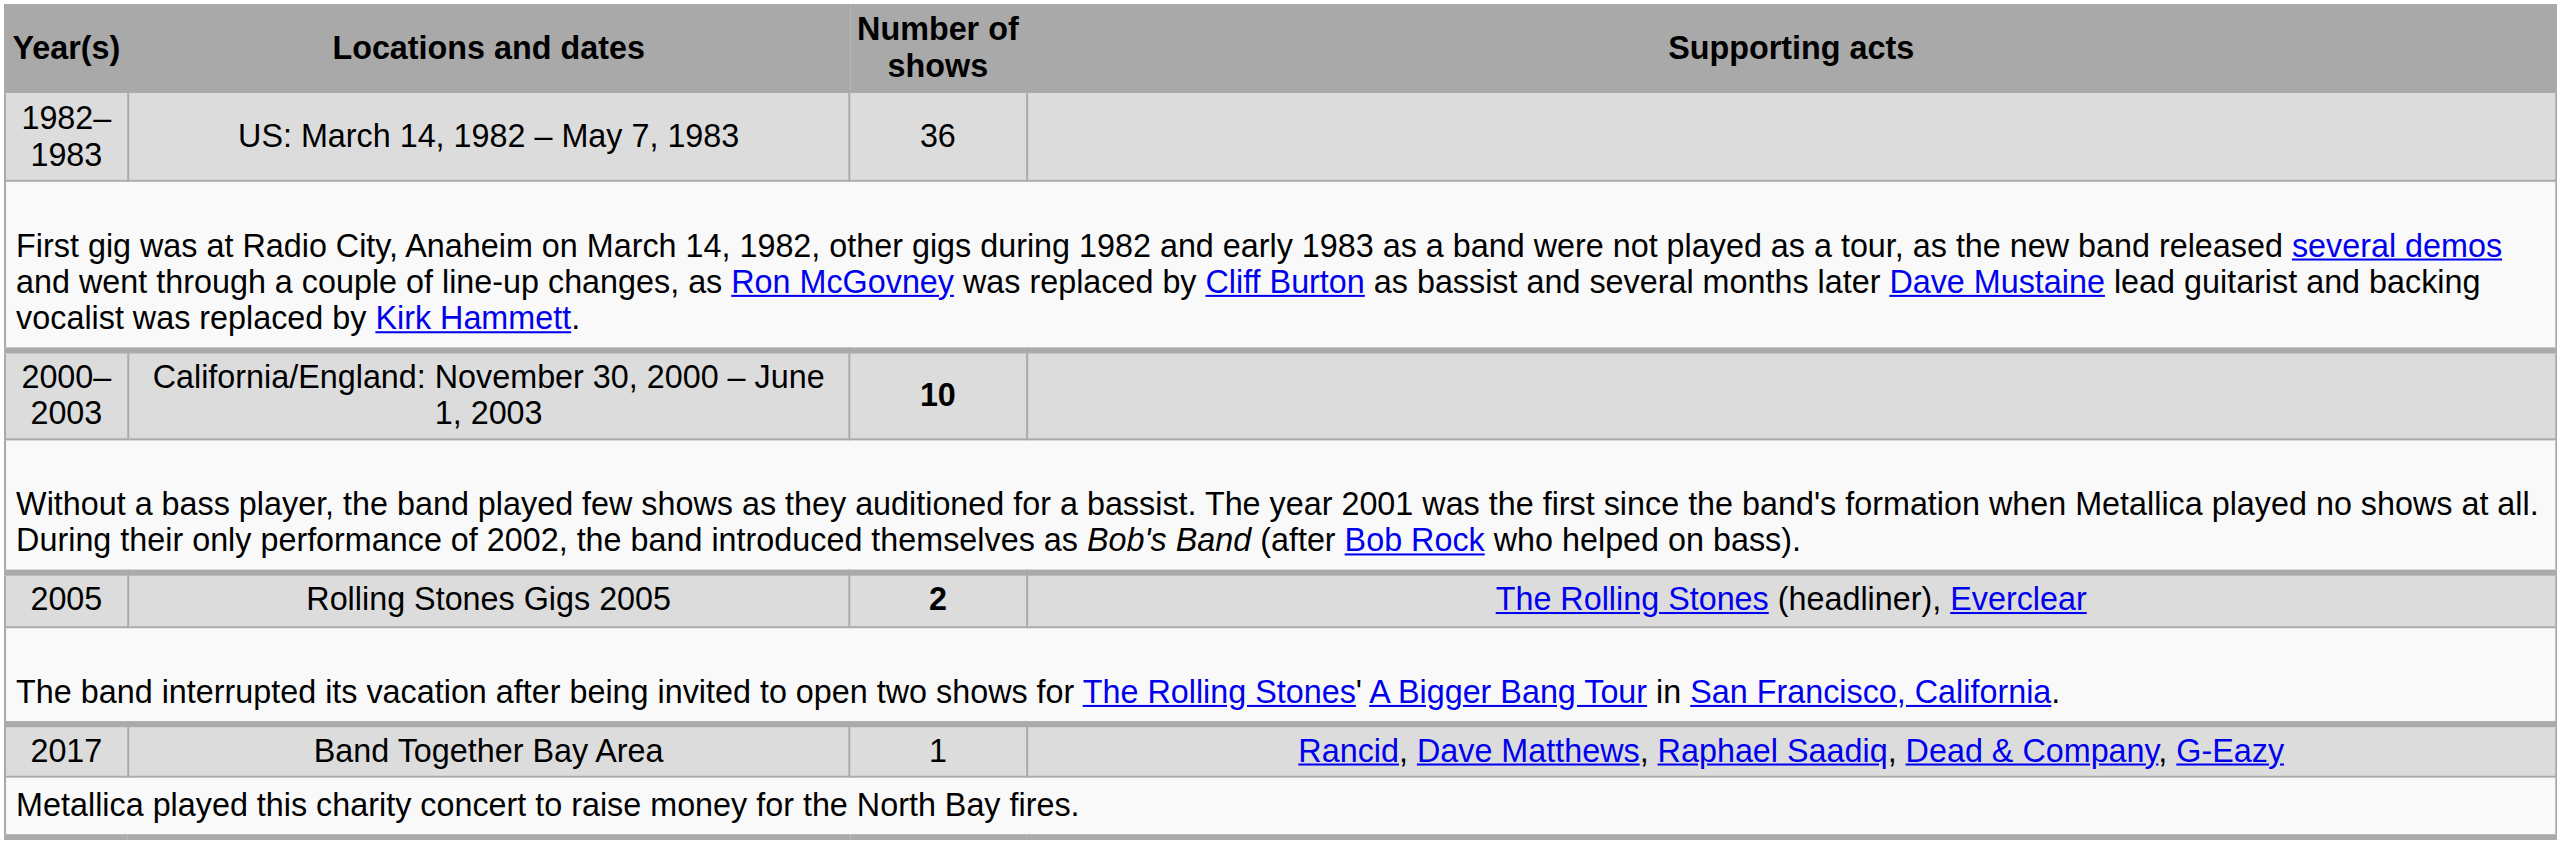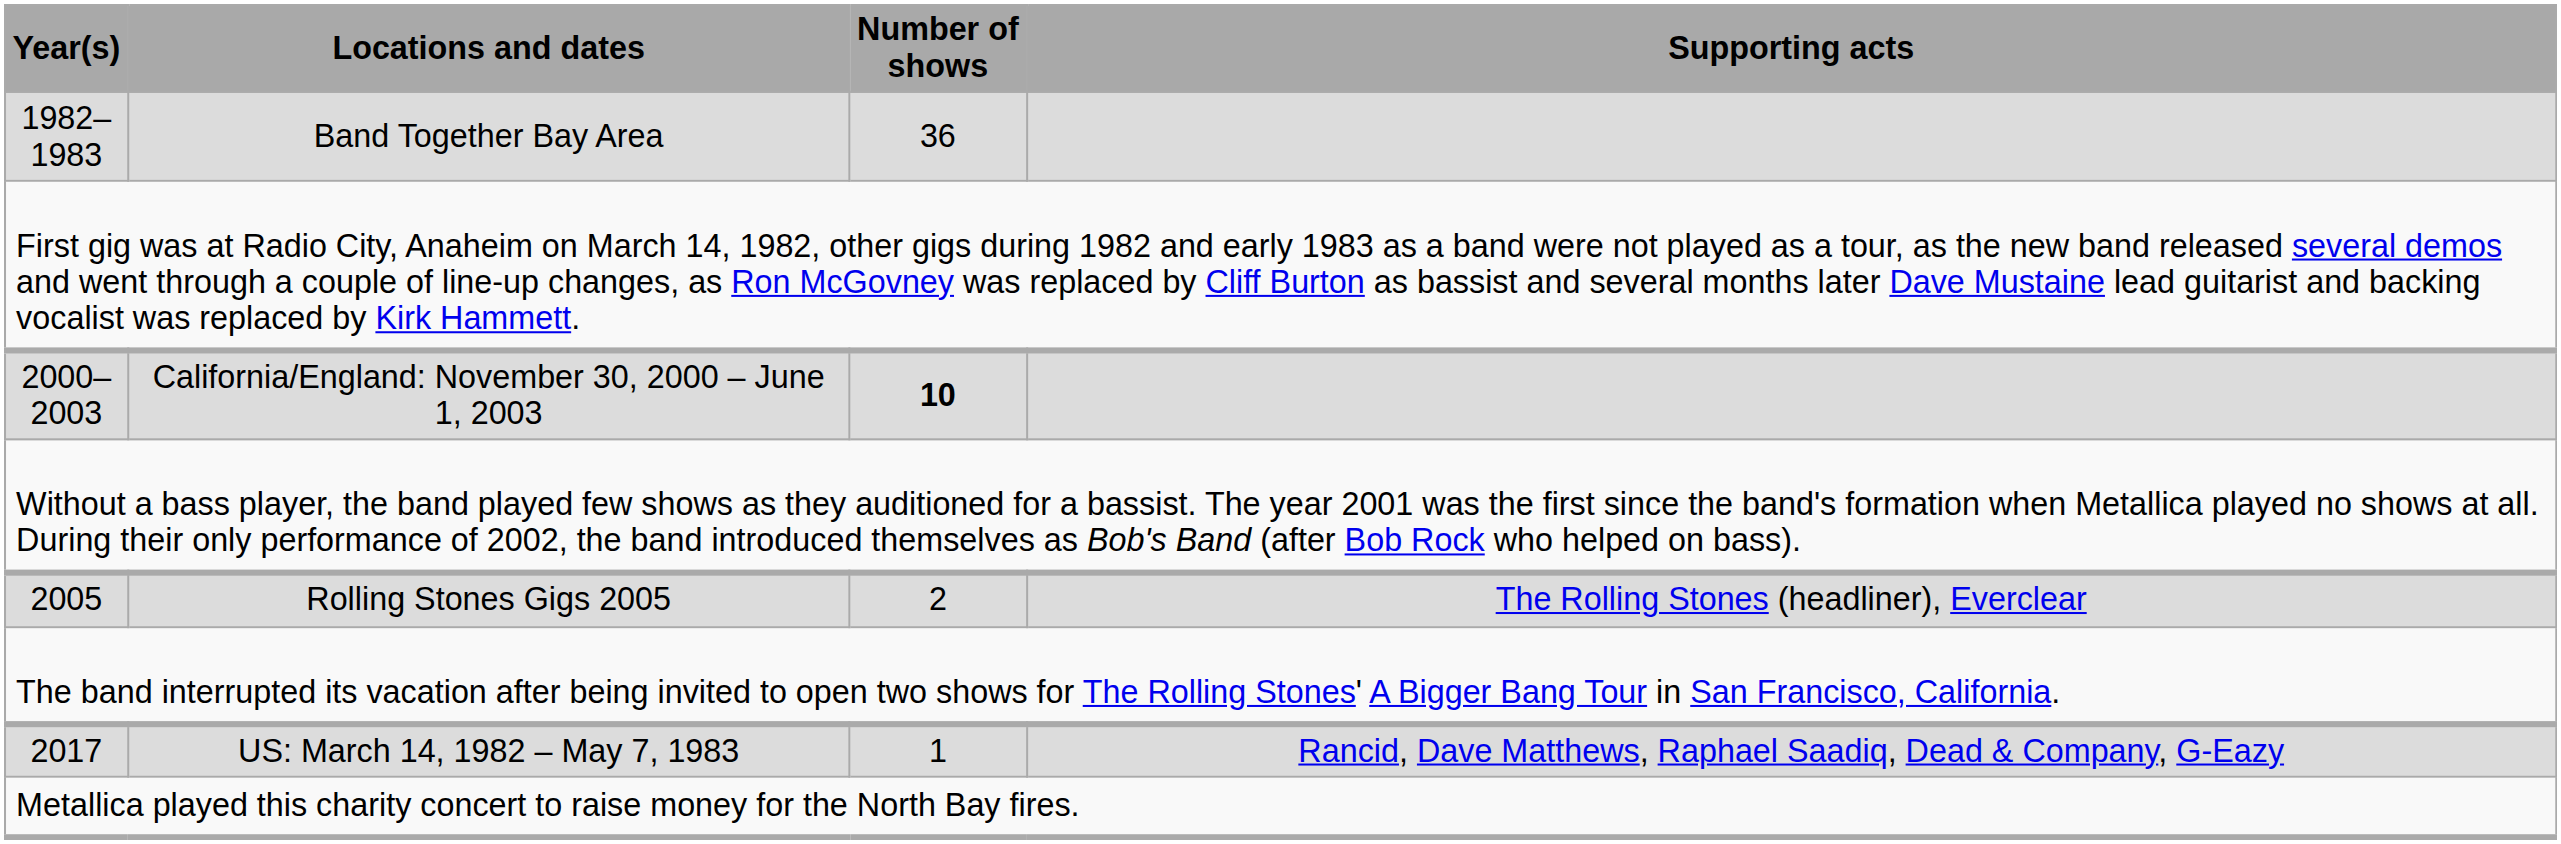1982–1983 | Locations and dates: US: March 14, 1982 – May 7, 1983 -> Band Together Bay Area
2005 | Number of shows: bold -> normal
2017 | Locations and dates: Band Together Bay Area -> US: March 14, 1982 – May 7, 1983
